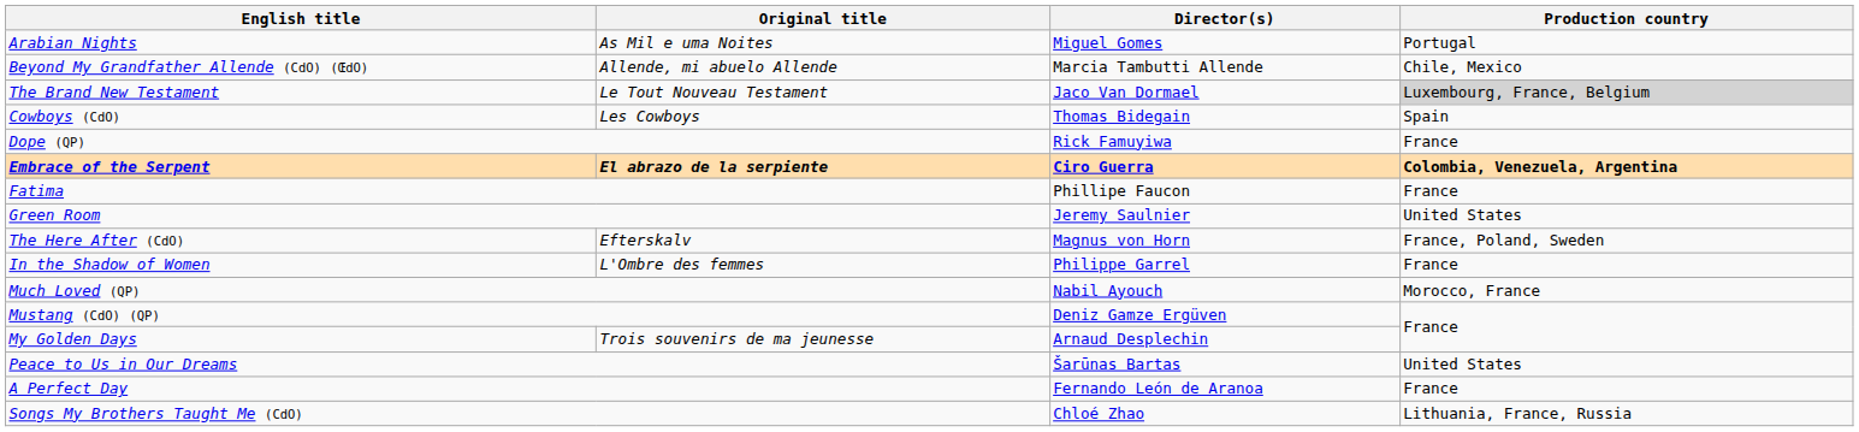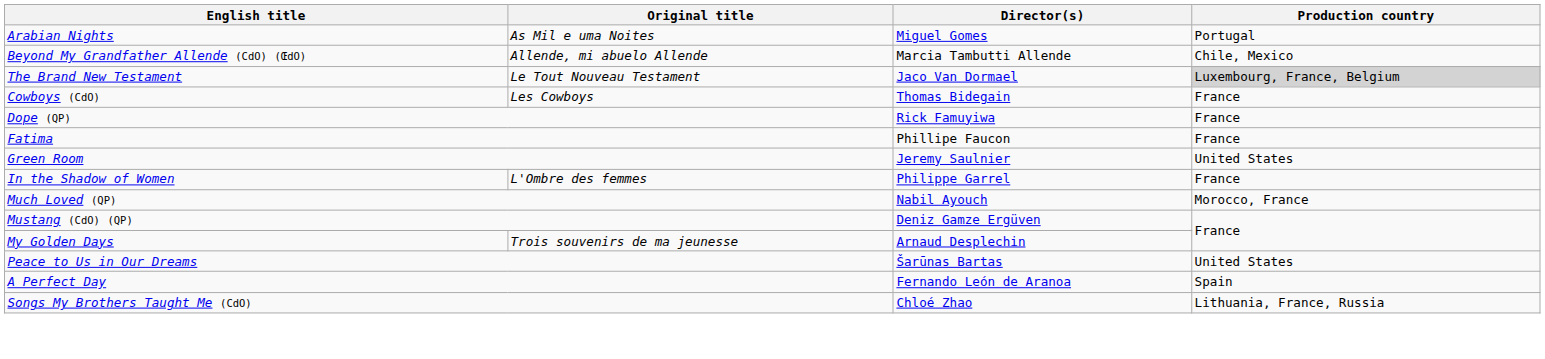Cowboys (CdO) | Production country: Spain -> France
- row: Embrace of the Serpent | El abrazo de la serpiente | Ciro Guerra | Colombia, Venezuela, Argentina
- row: The Here After (CdO) | Efterskalv | Magnus von Horn | France, Poland, Sweden
A Perfect Day | Production country: France -> Spain
